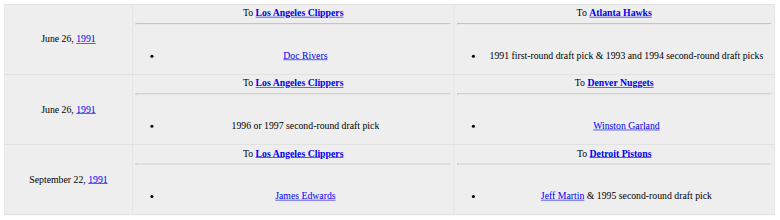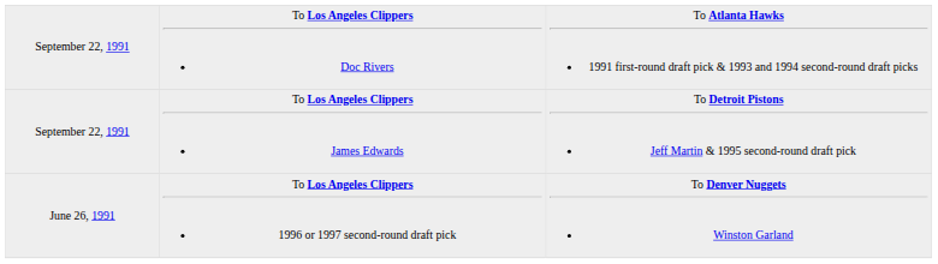To Los Angeles Clippers Doc Rivers | column 1: June 26, 1991 -> September 22, 1991
rows swapped: To Los Angeles Clippers 1996 or 1997 second-round draft pick <-> To Los Angeles Clippers James Edwards
